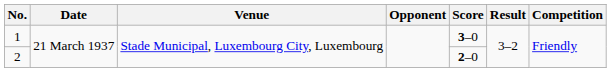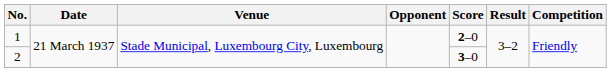1 | Score: 3–0 -> 2–0
2 | Score: 2–0 -> 3–0
